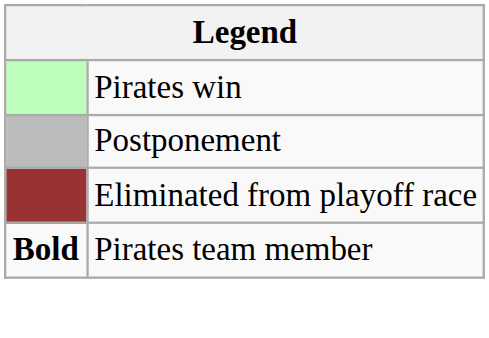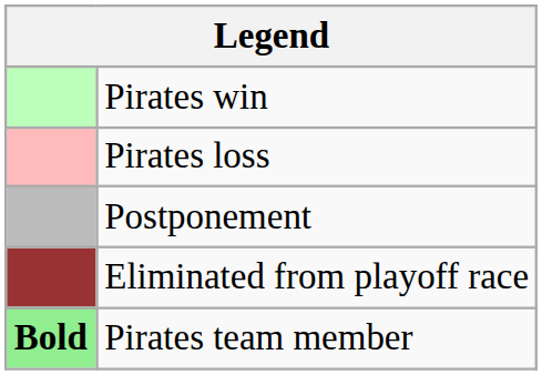+ row: Pirates loss
Pirates team member | column 1: no background -> lightgreen background
